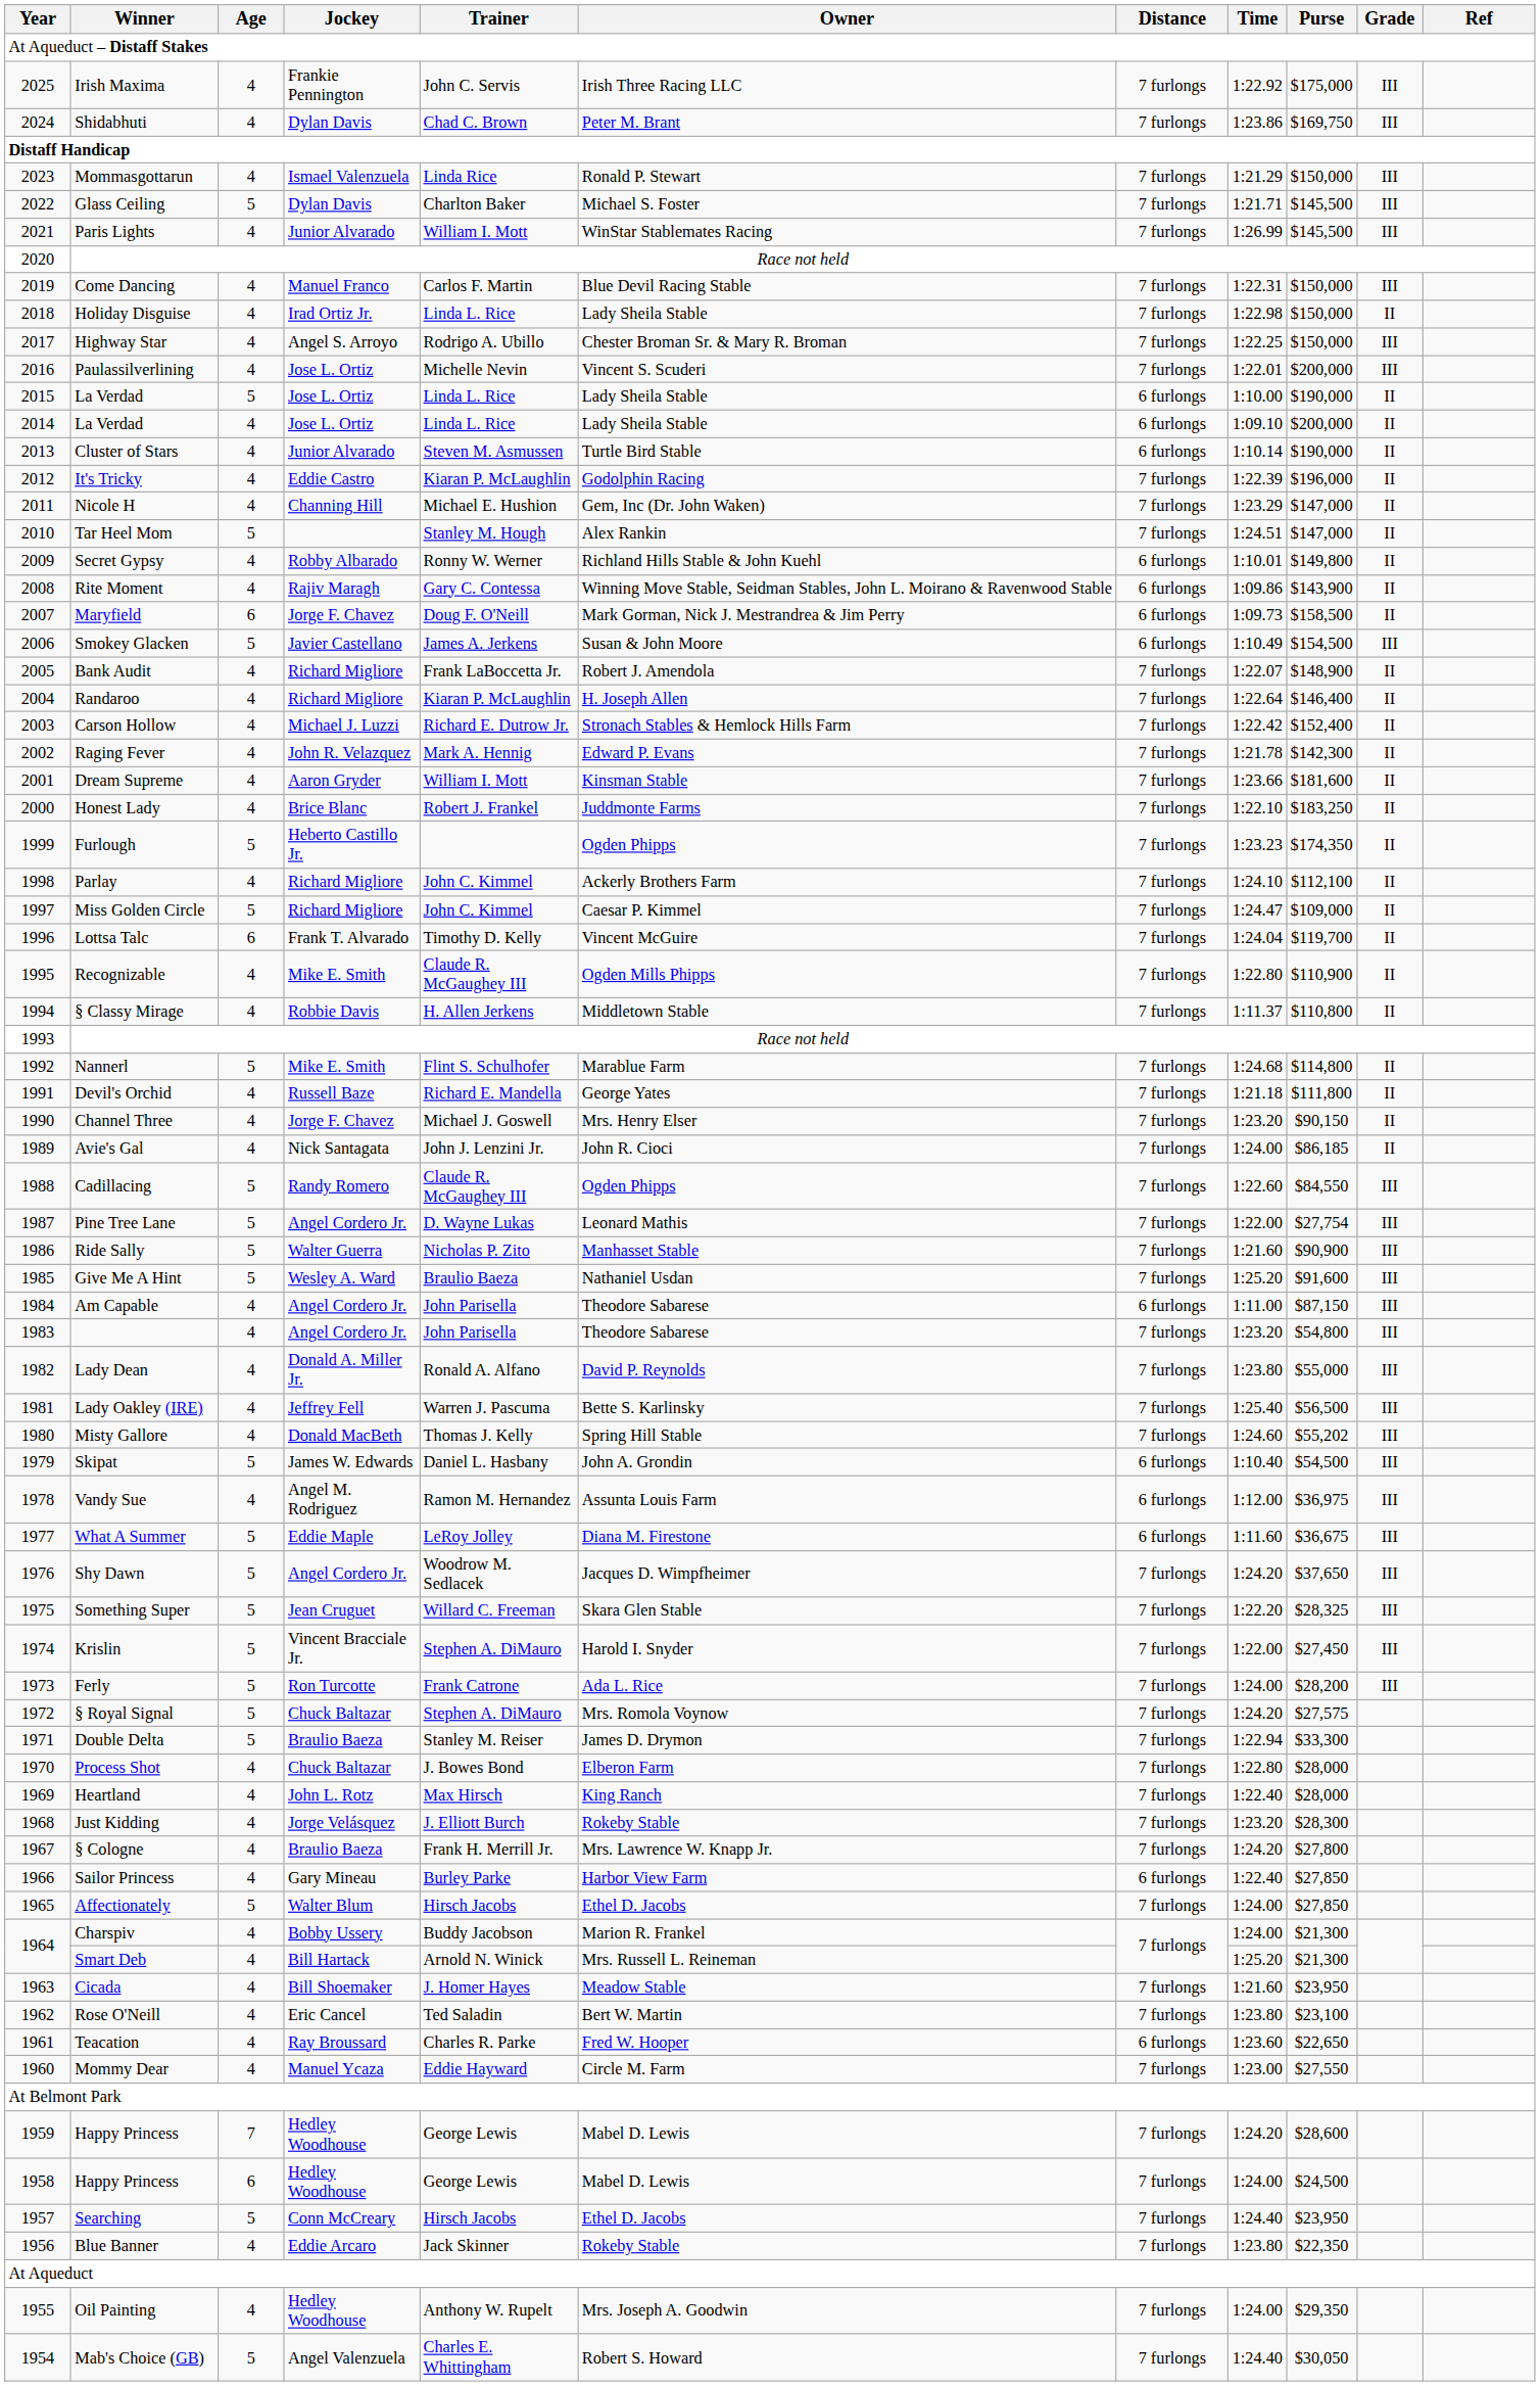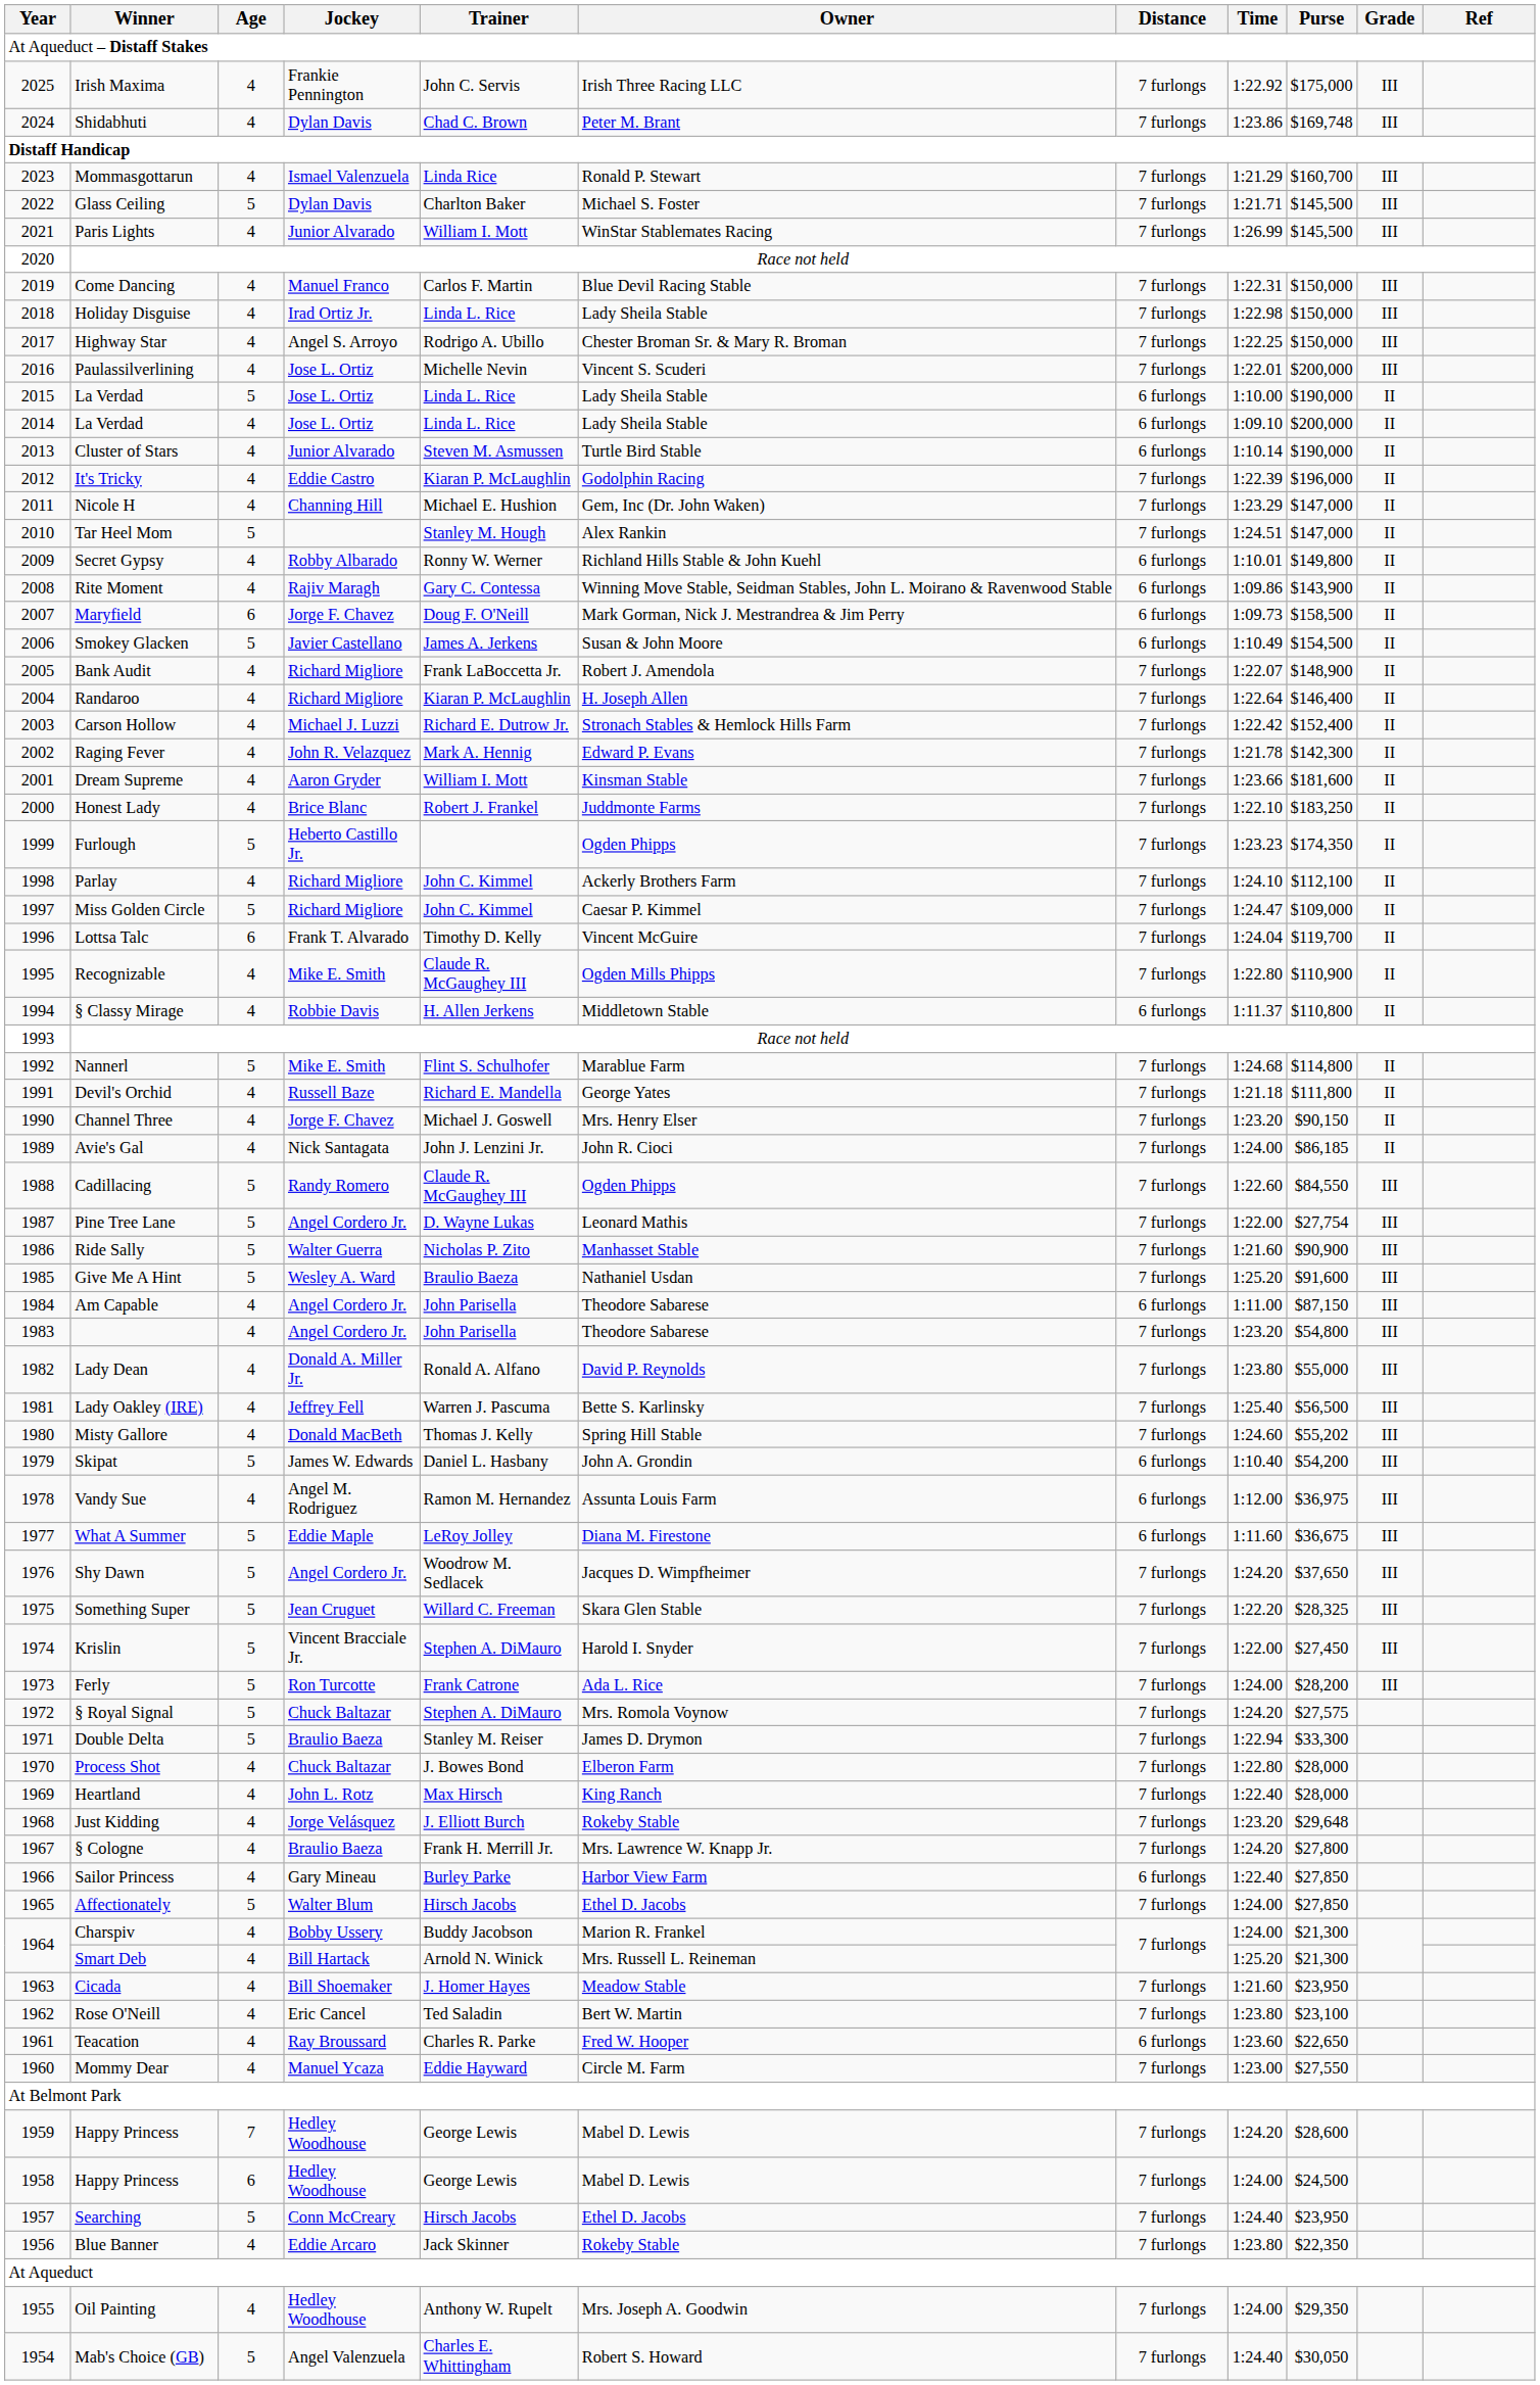Shidabhuti | Purse: $169,750 -> $169,748
Mommasgottarun | Purse: $150,000 -> $160,700
Holiday Disguise | Grade: II -> III
Smokey Glacken | Grade: III -> II
§ Classy Mirage | Distance: 7 furlongs -> 6 furlongs
Skipat | Purse: $54,500 -> $54,200
Just Kidding | Purse: $28,300 -> $29,648
